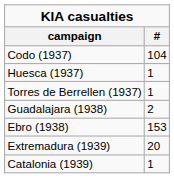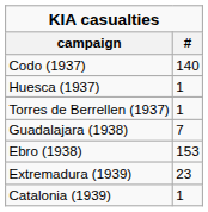Codo (1937) | #: 104 -> 140
Guadalajara (1938) | #: 2 -> 7
Extremadura (1939) | #: 20 -> 23
